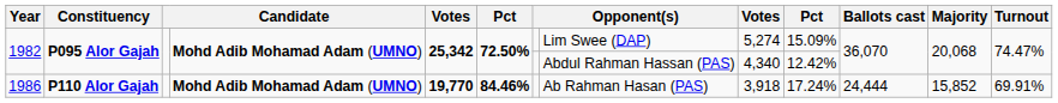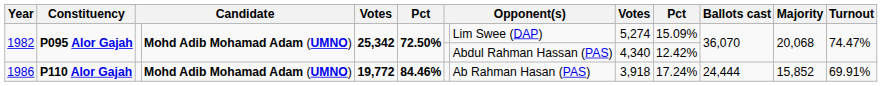1986 | column 5: 19,770 -> 19,772
